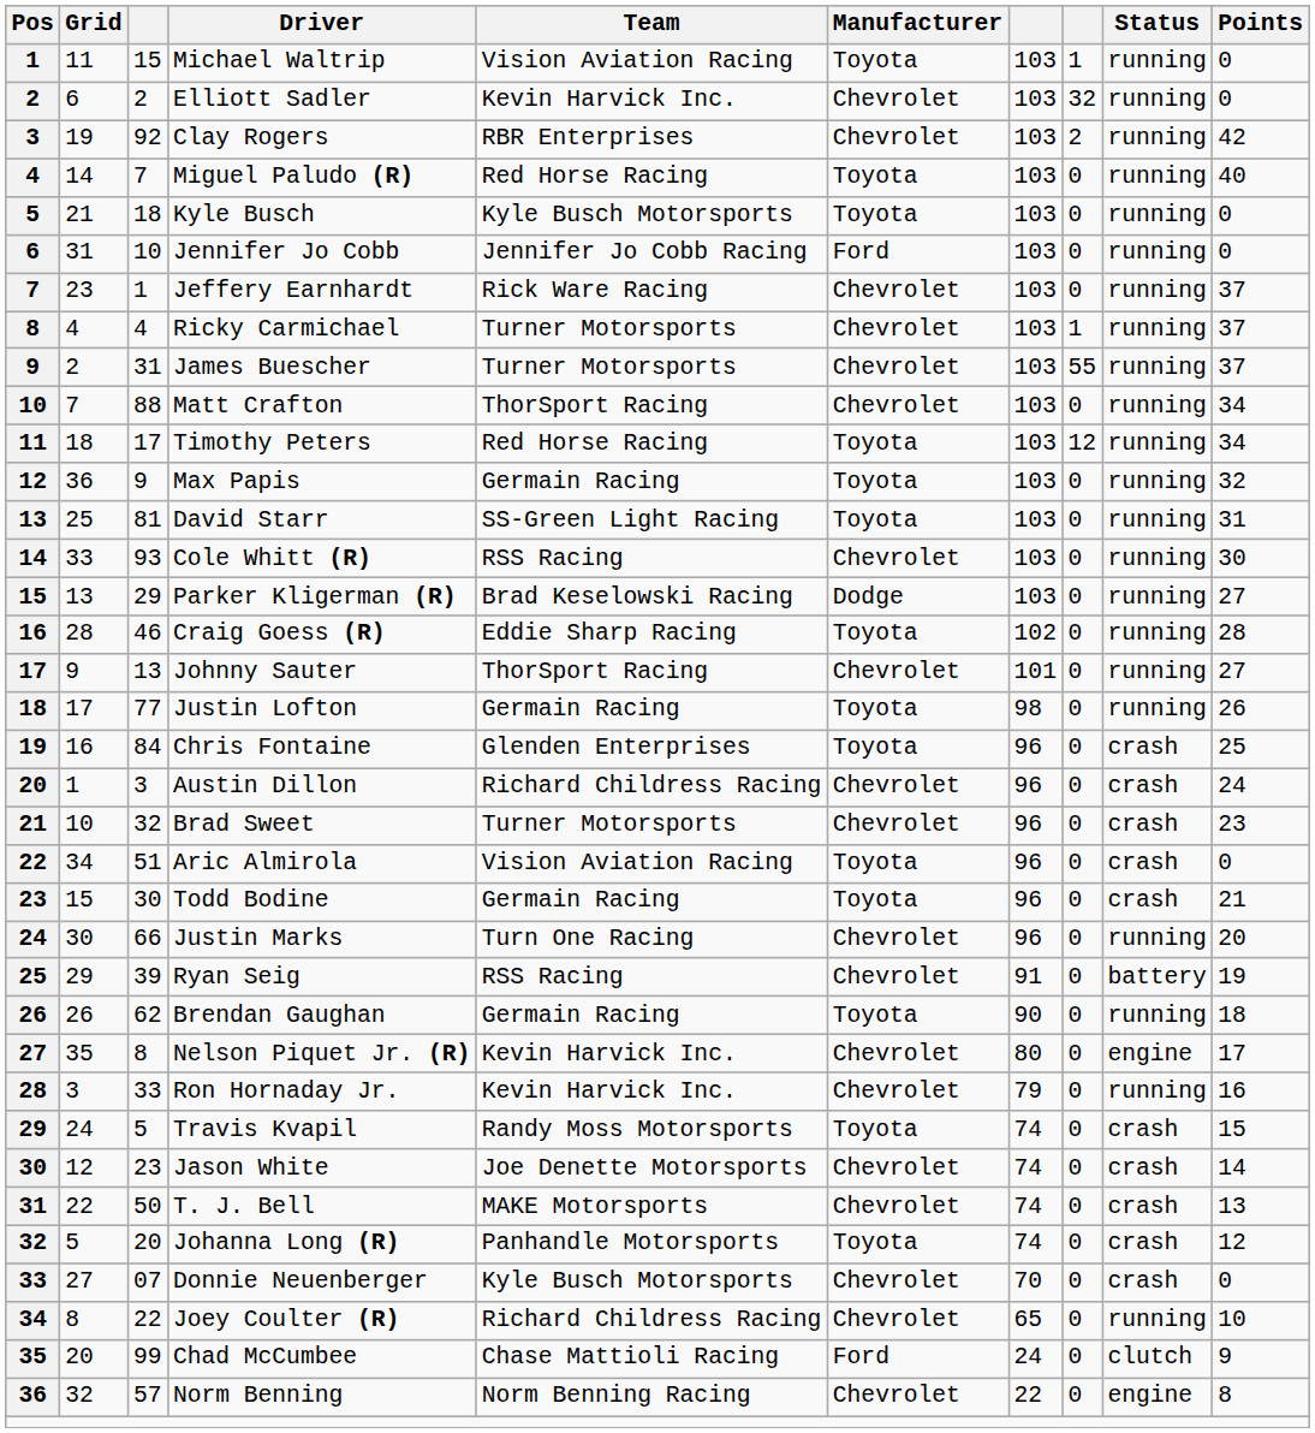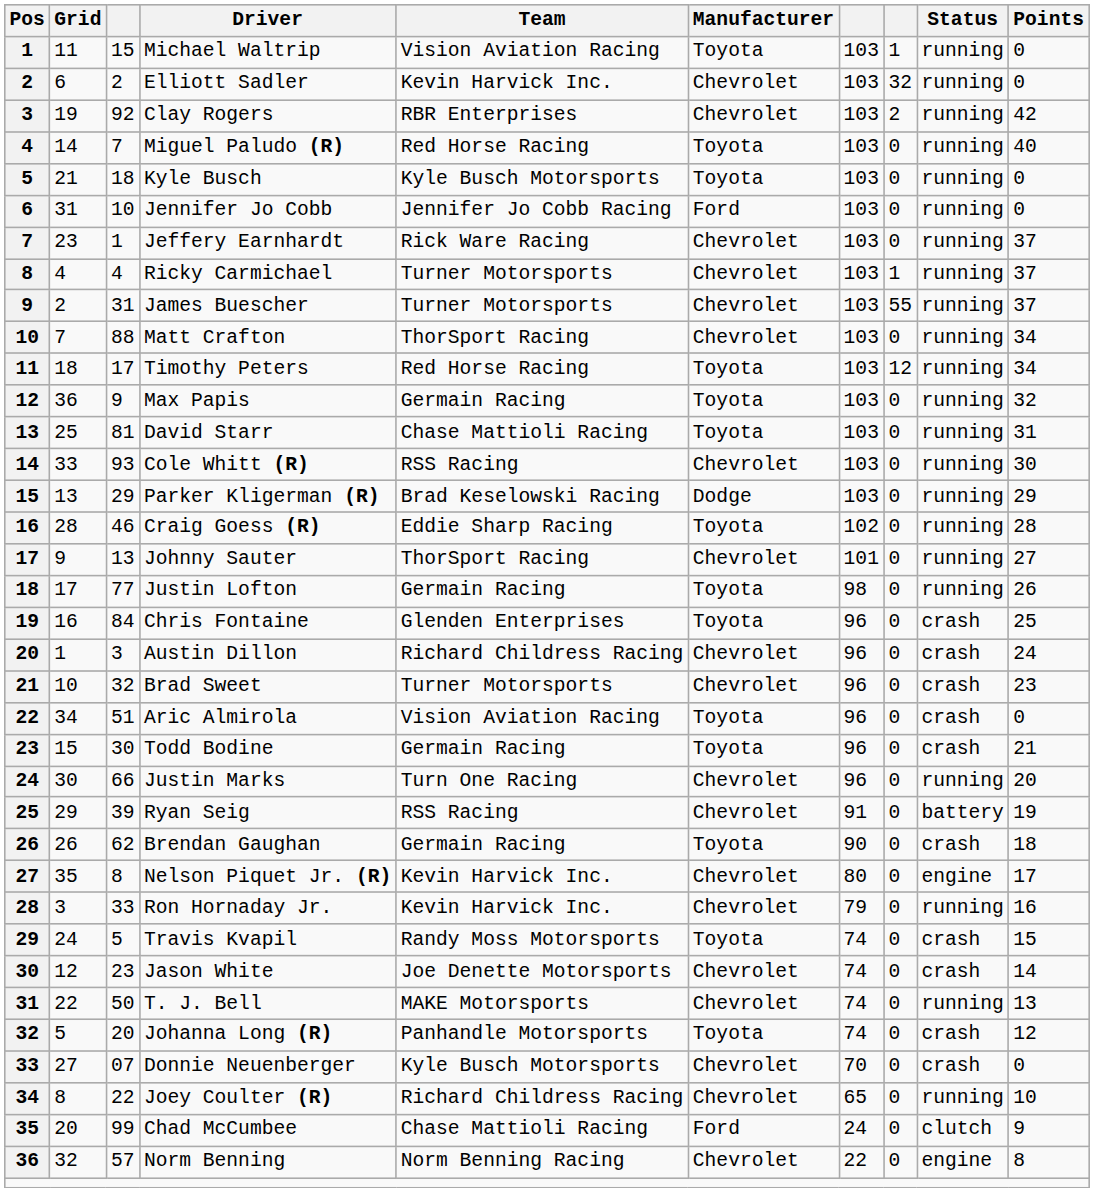David Starr | Team: SS-Green Light Racing -> Chase Mattioli Racing
Parker Kligerman (R) | Points: 27 -> 29
Brendan Gaughan | Status: running -> crash
T. J. Bell | Status: crash -> running
